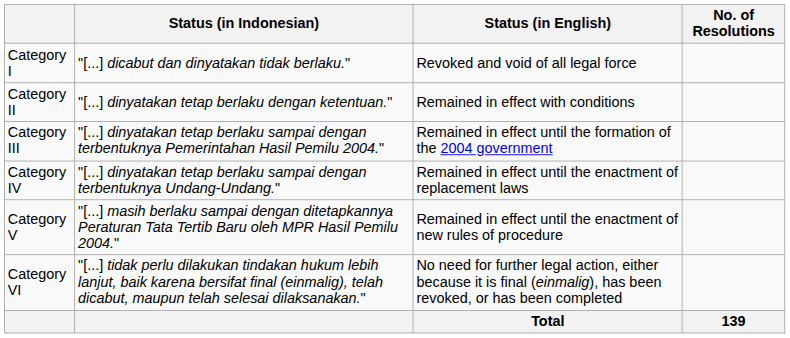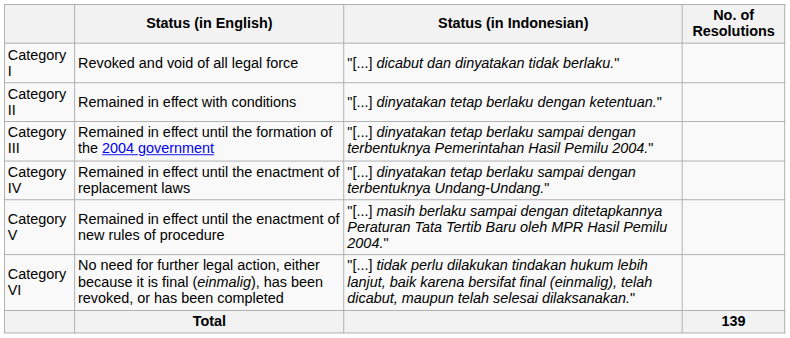columns swapped: Status (in English) <-> Status (in Indonesian)
